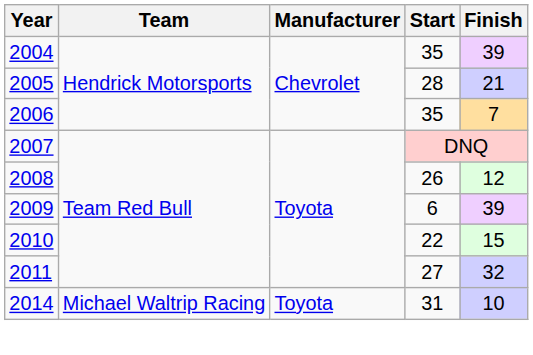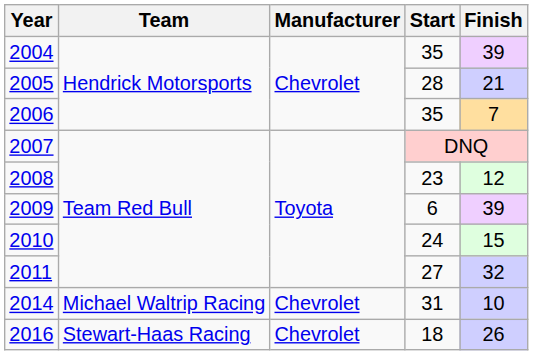2008 | Start: 26 -> 23
2010 | Start: 22 -> 24
2014 | Manufacturer: Toyota -> Chevrolet
+ row: 2016 | Stewart-Haas Racing | Chevrolet | 18 | 26
